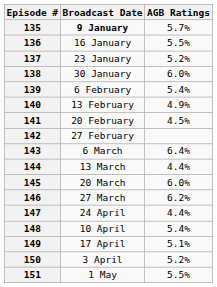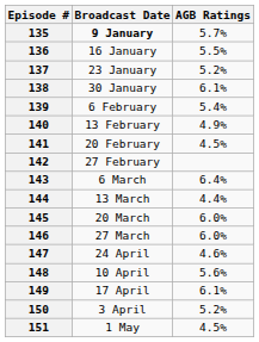138 | AGB Ratings: 6.0% -> 6.1%
146 | AGB Ratings: 6.2% -> 6.0%
147 | AGB Ratings: 4.4% -> 4.6%
148 | AGB Ratings: 5.4% -> 5.6%
149 | AGB Ratings: 5.1% -> 6.1%
151 | AGB Ratings: 5.5% -> 4.5%
